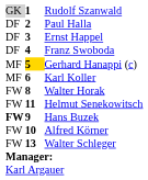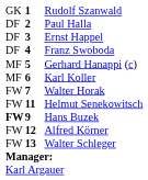Rudolf Szanwald | column 1: lightgrey background -> no background
Gerhard Hanappi (c) | column 2: gold background -> no background
Walter Horak | column 2: 8 -> 7
Alfred Körner | column 2: 10 -> 12
